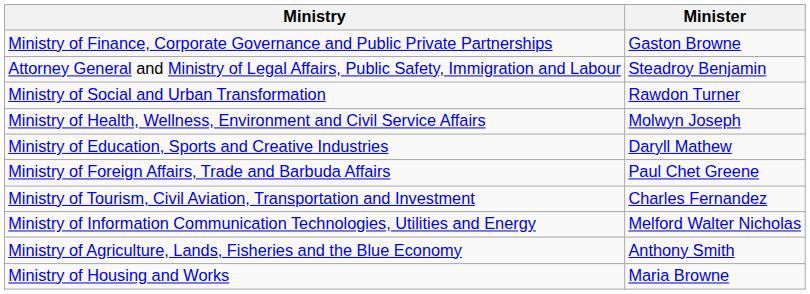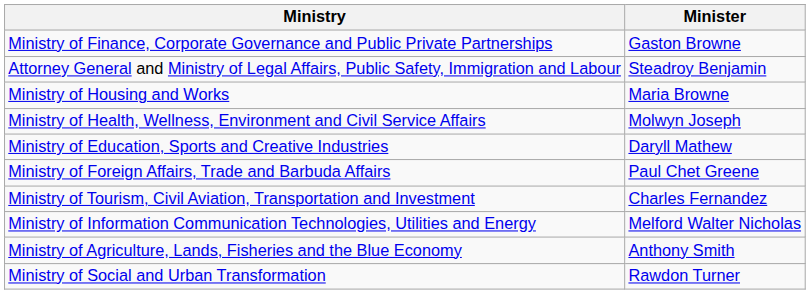rows swapped: Ministry of Housing and Works <-> Ministry of Social and Urban Transformation
